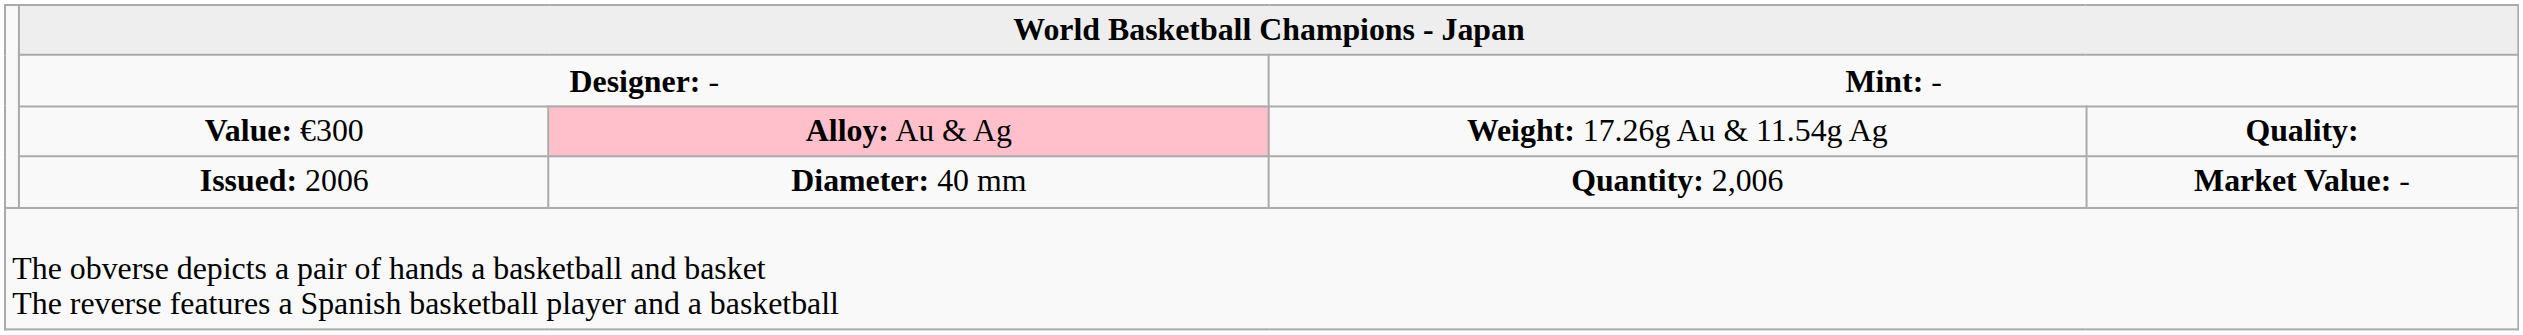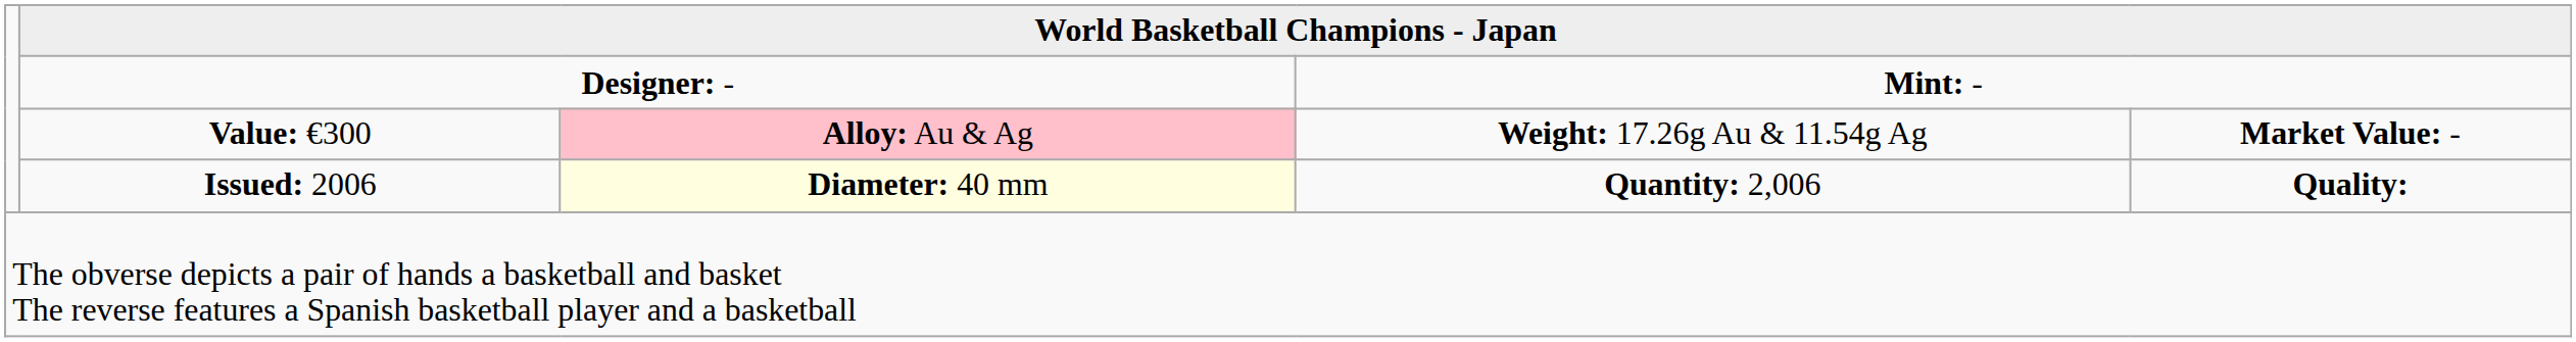Value: €300 | column 5: Quality: -> Market Value: -
Issued: 2006 | column 3: no background -> lightyellow background
Issued: 2006 | column 5: Market Value: - -> Quality:
